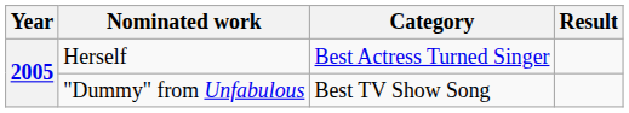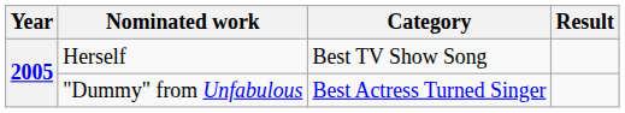Herself | Category: Best Actress Turned Singer -> Best TV Show Song
"Dummy" from Unfabulous | Category: Best TV Show Song -> Best Actress Turned Singer
